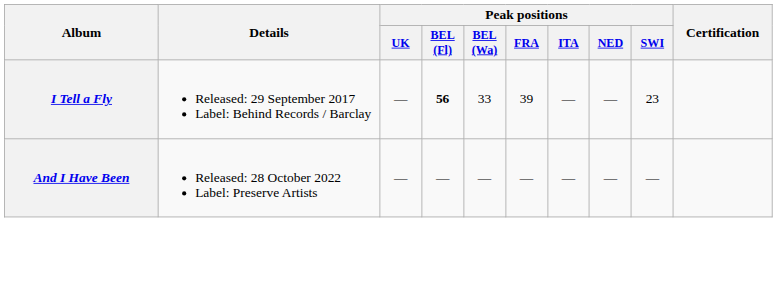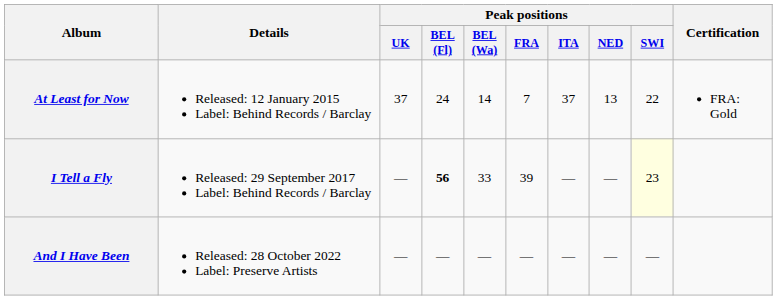+ row: At Least for Now | Released: 12 January 2015 Label: Behind Records / Barclay | 37 | 24 | 14 | 7 | 37 | 13 | 22 | FRA: Gold
I Tell a Fly | Peak positions / SWI: no background -> lightyellow background
